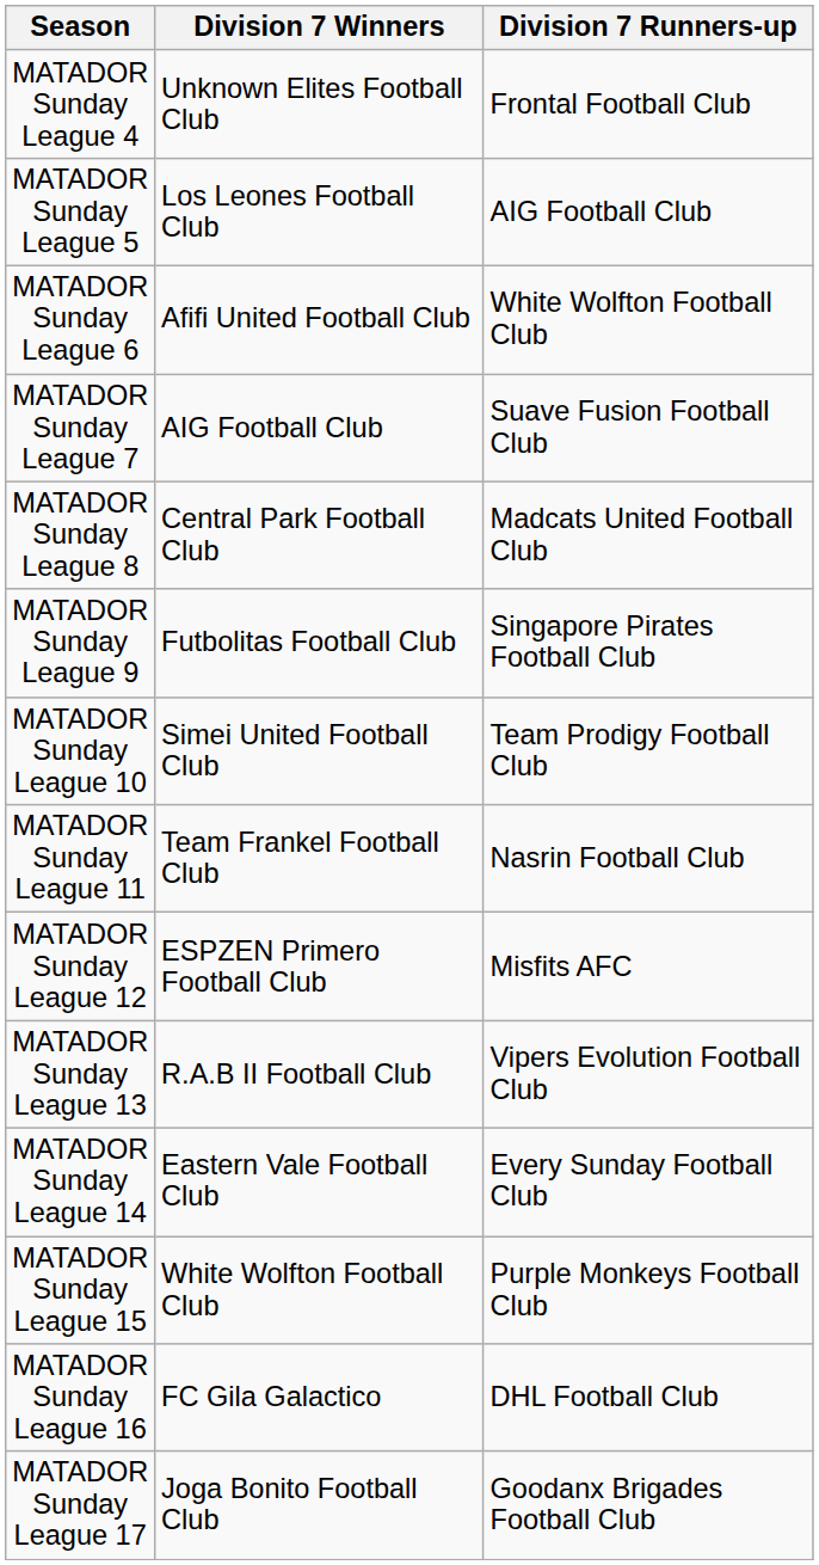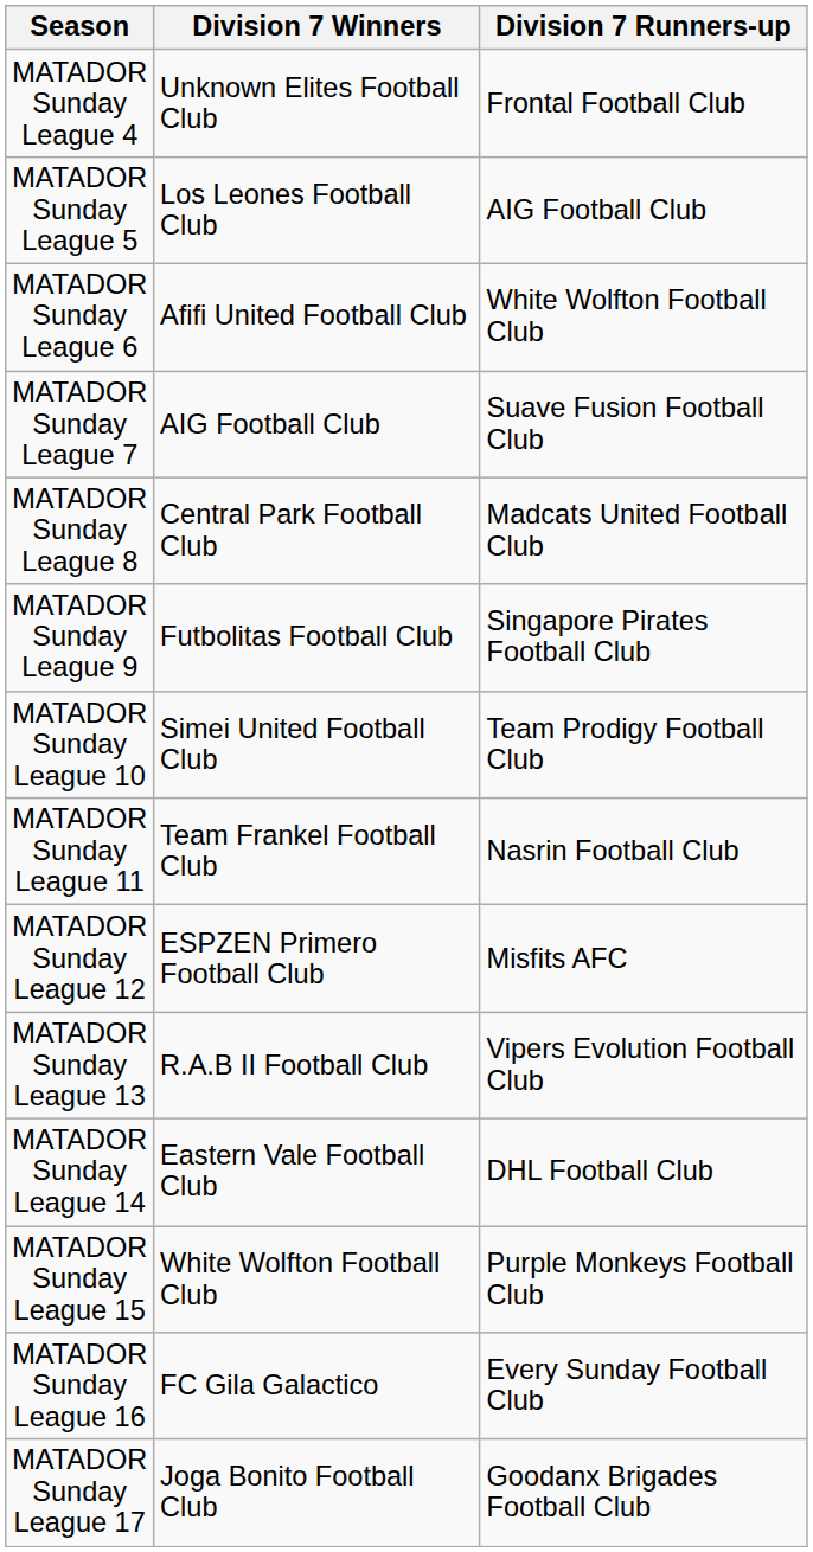MATADOR Sunday League 14 | Division 7 Runners-up: Every Sunday Football Club -> DHL Football Club
MATADOR Sunday League 16 | Division 7 Runners-up: DHL Football Club -> Every Sunday Football Club
